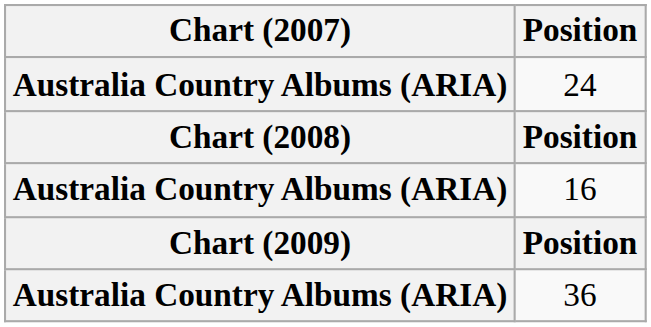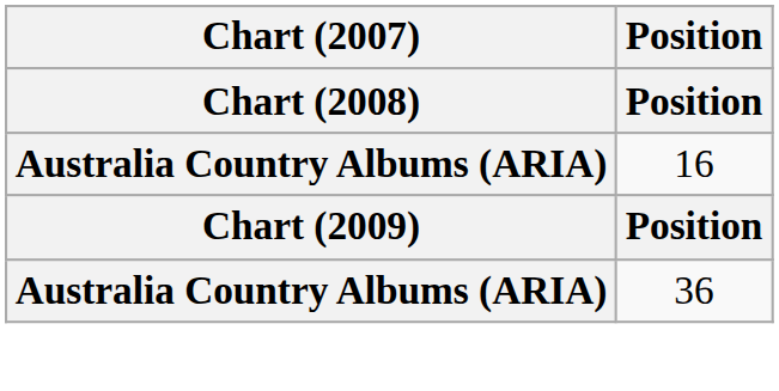- row: Australia Country Albums (ARIA) | 24
